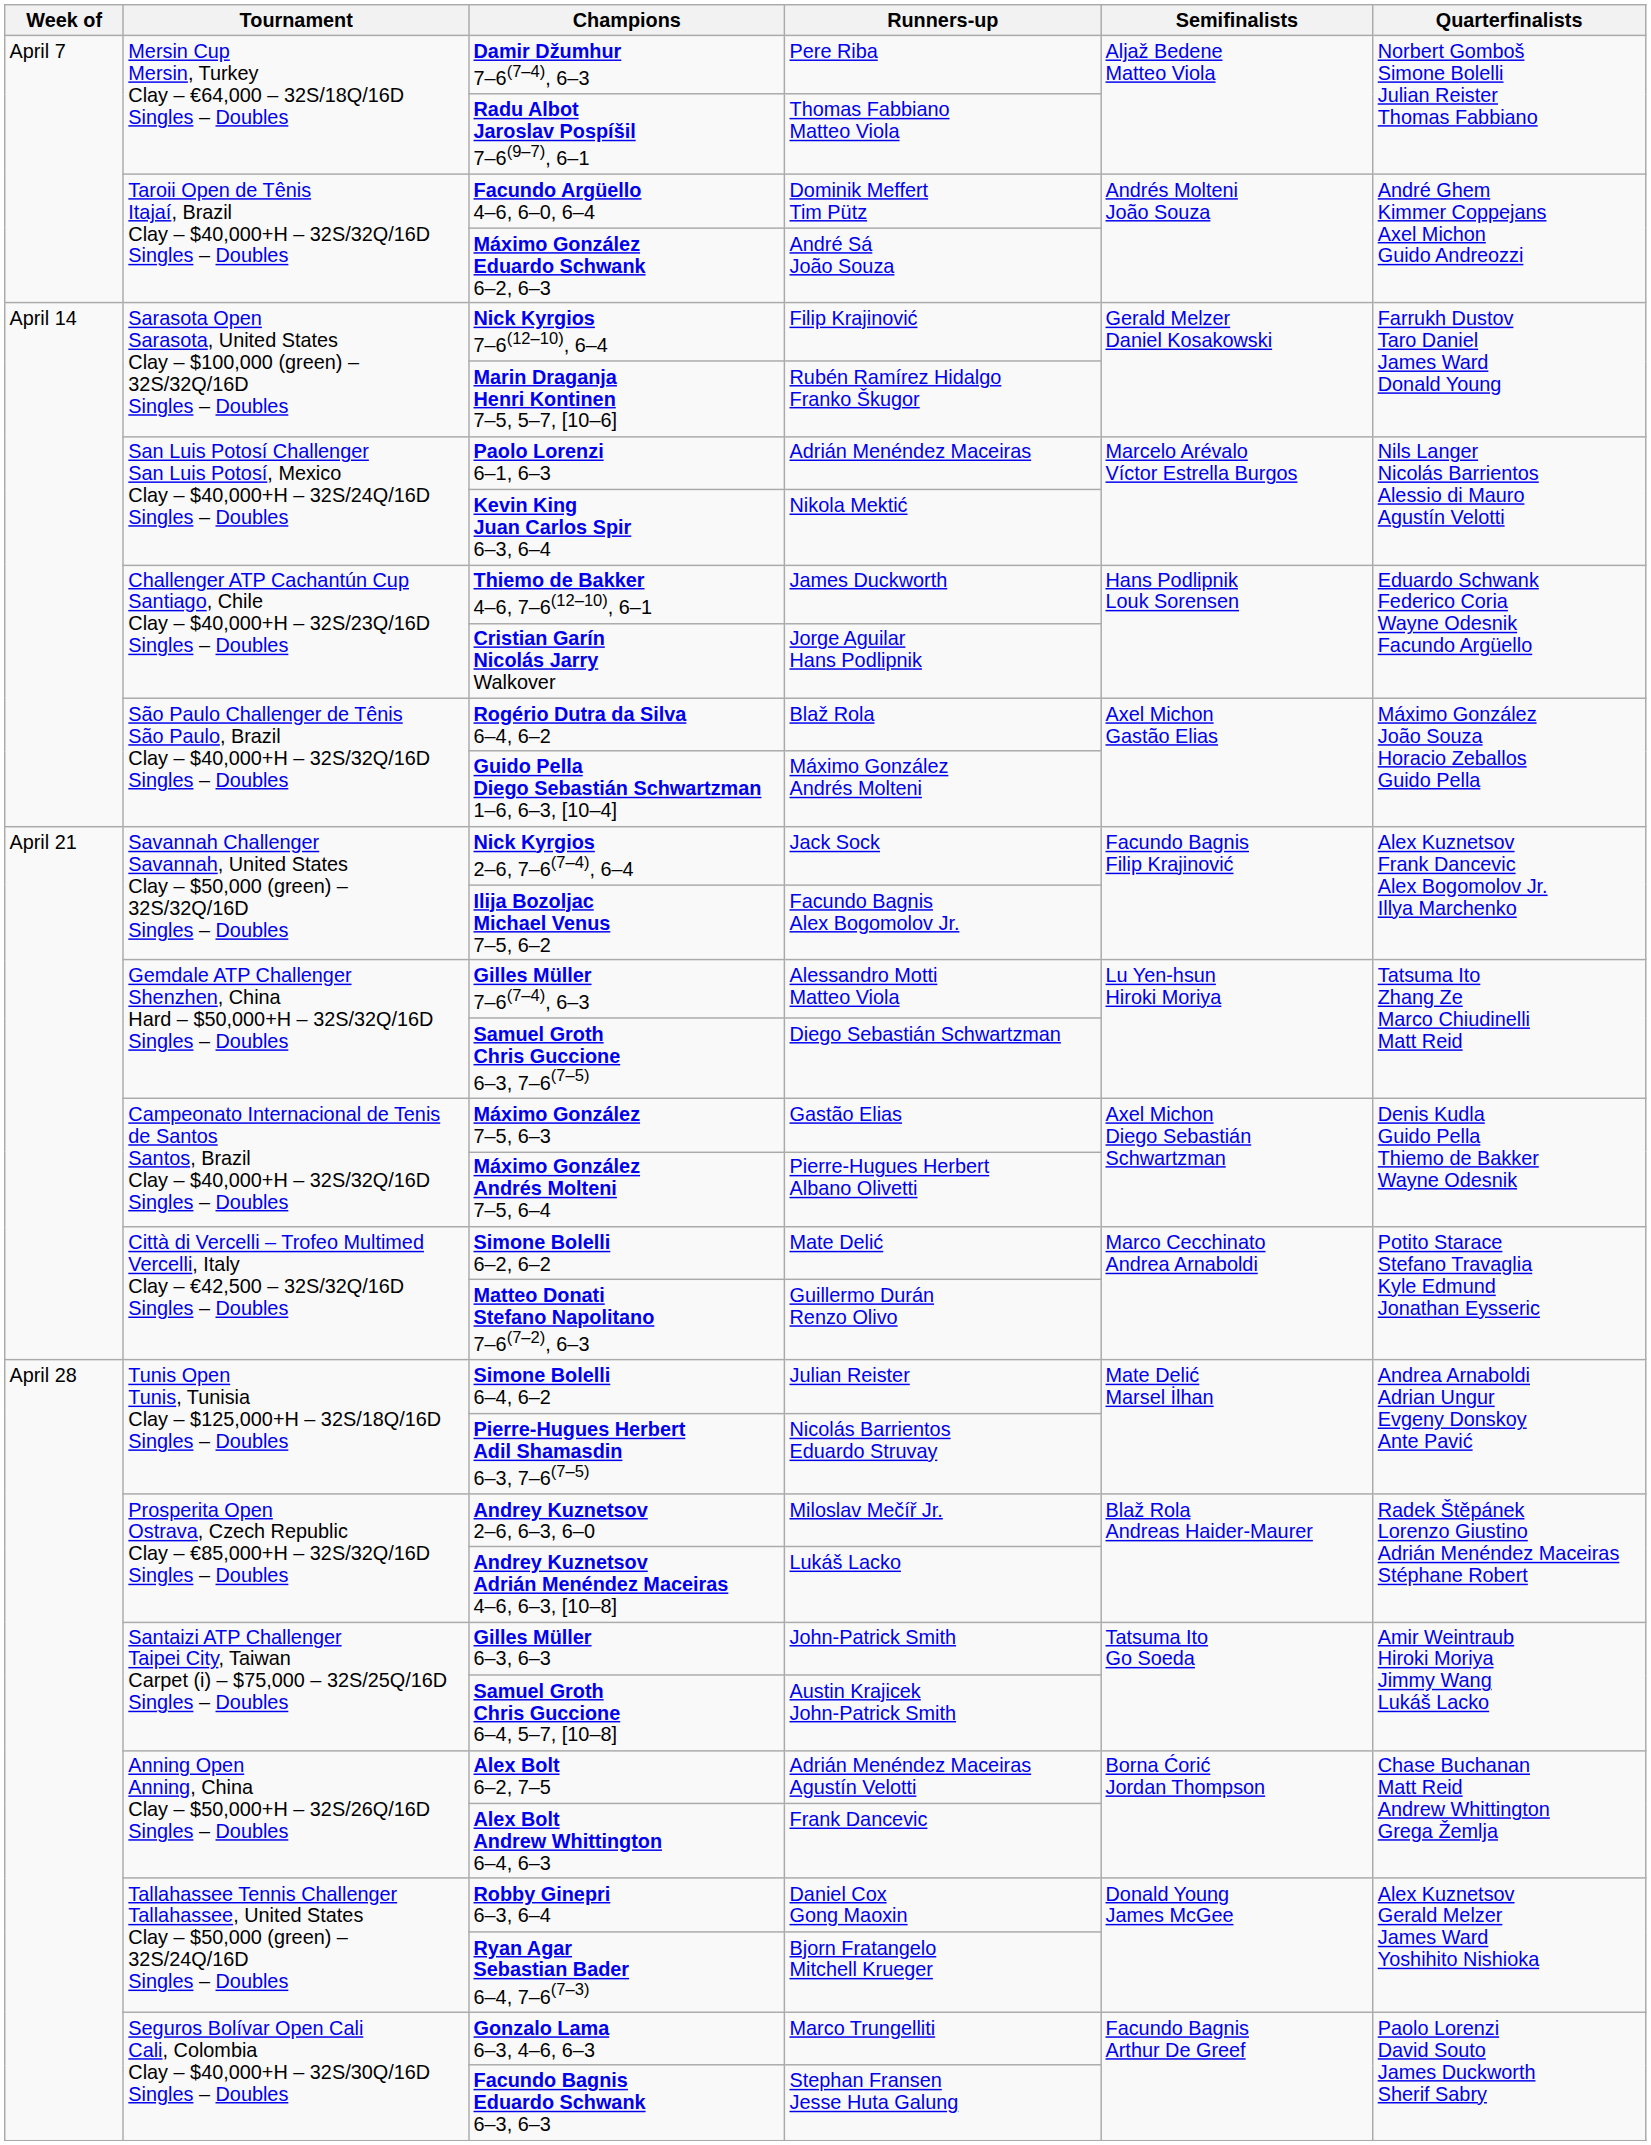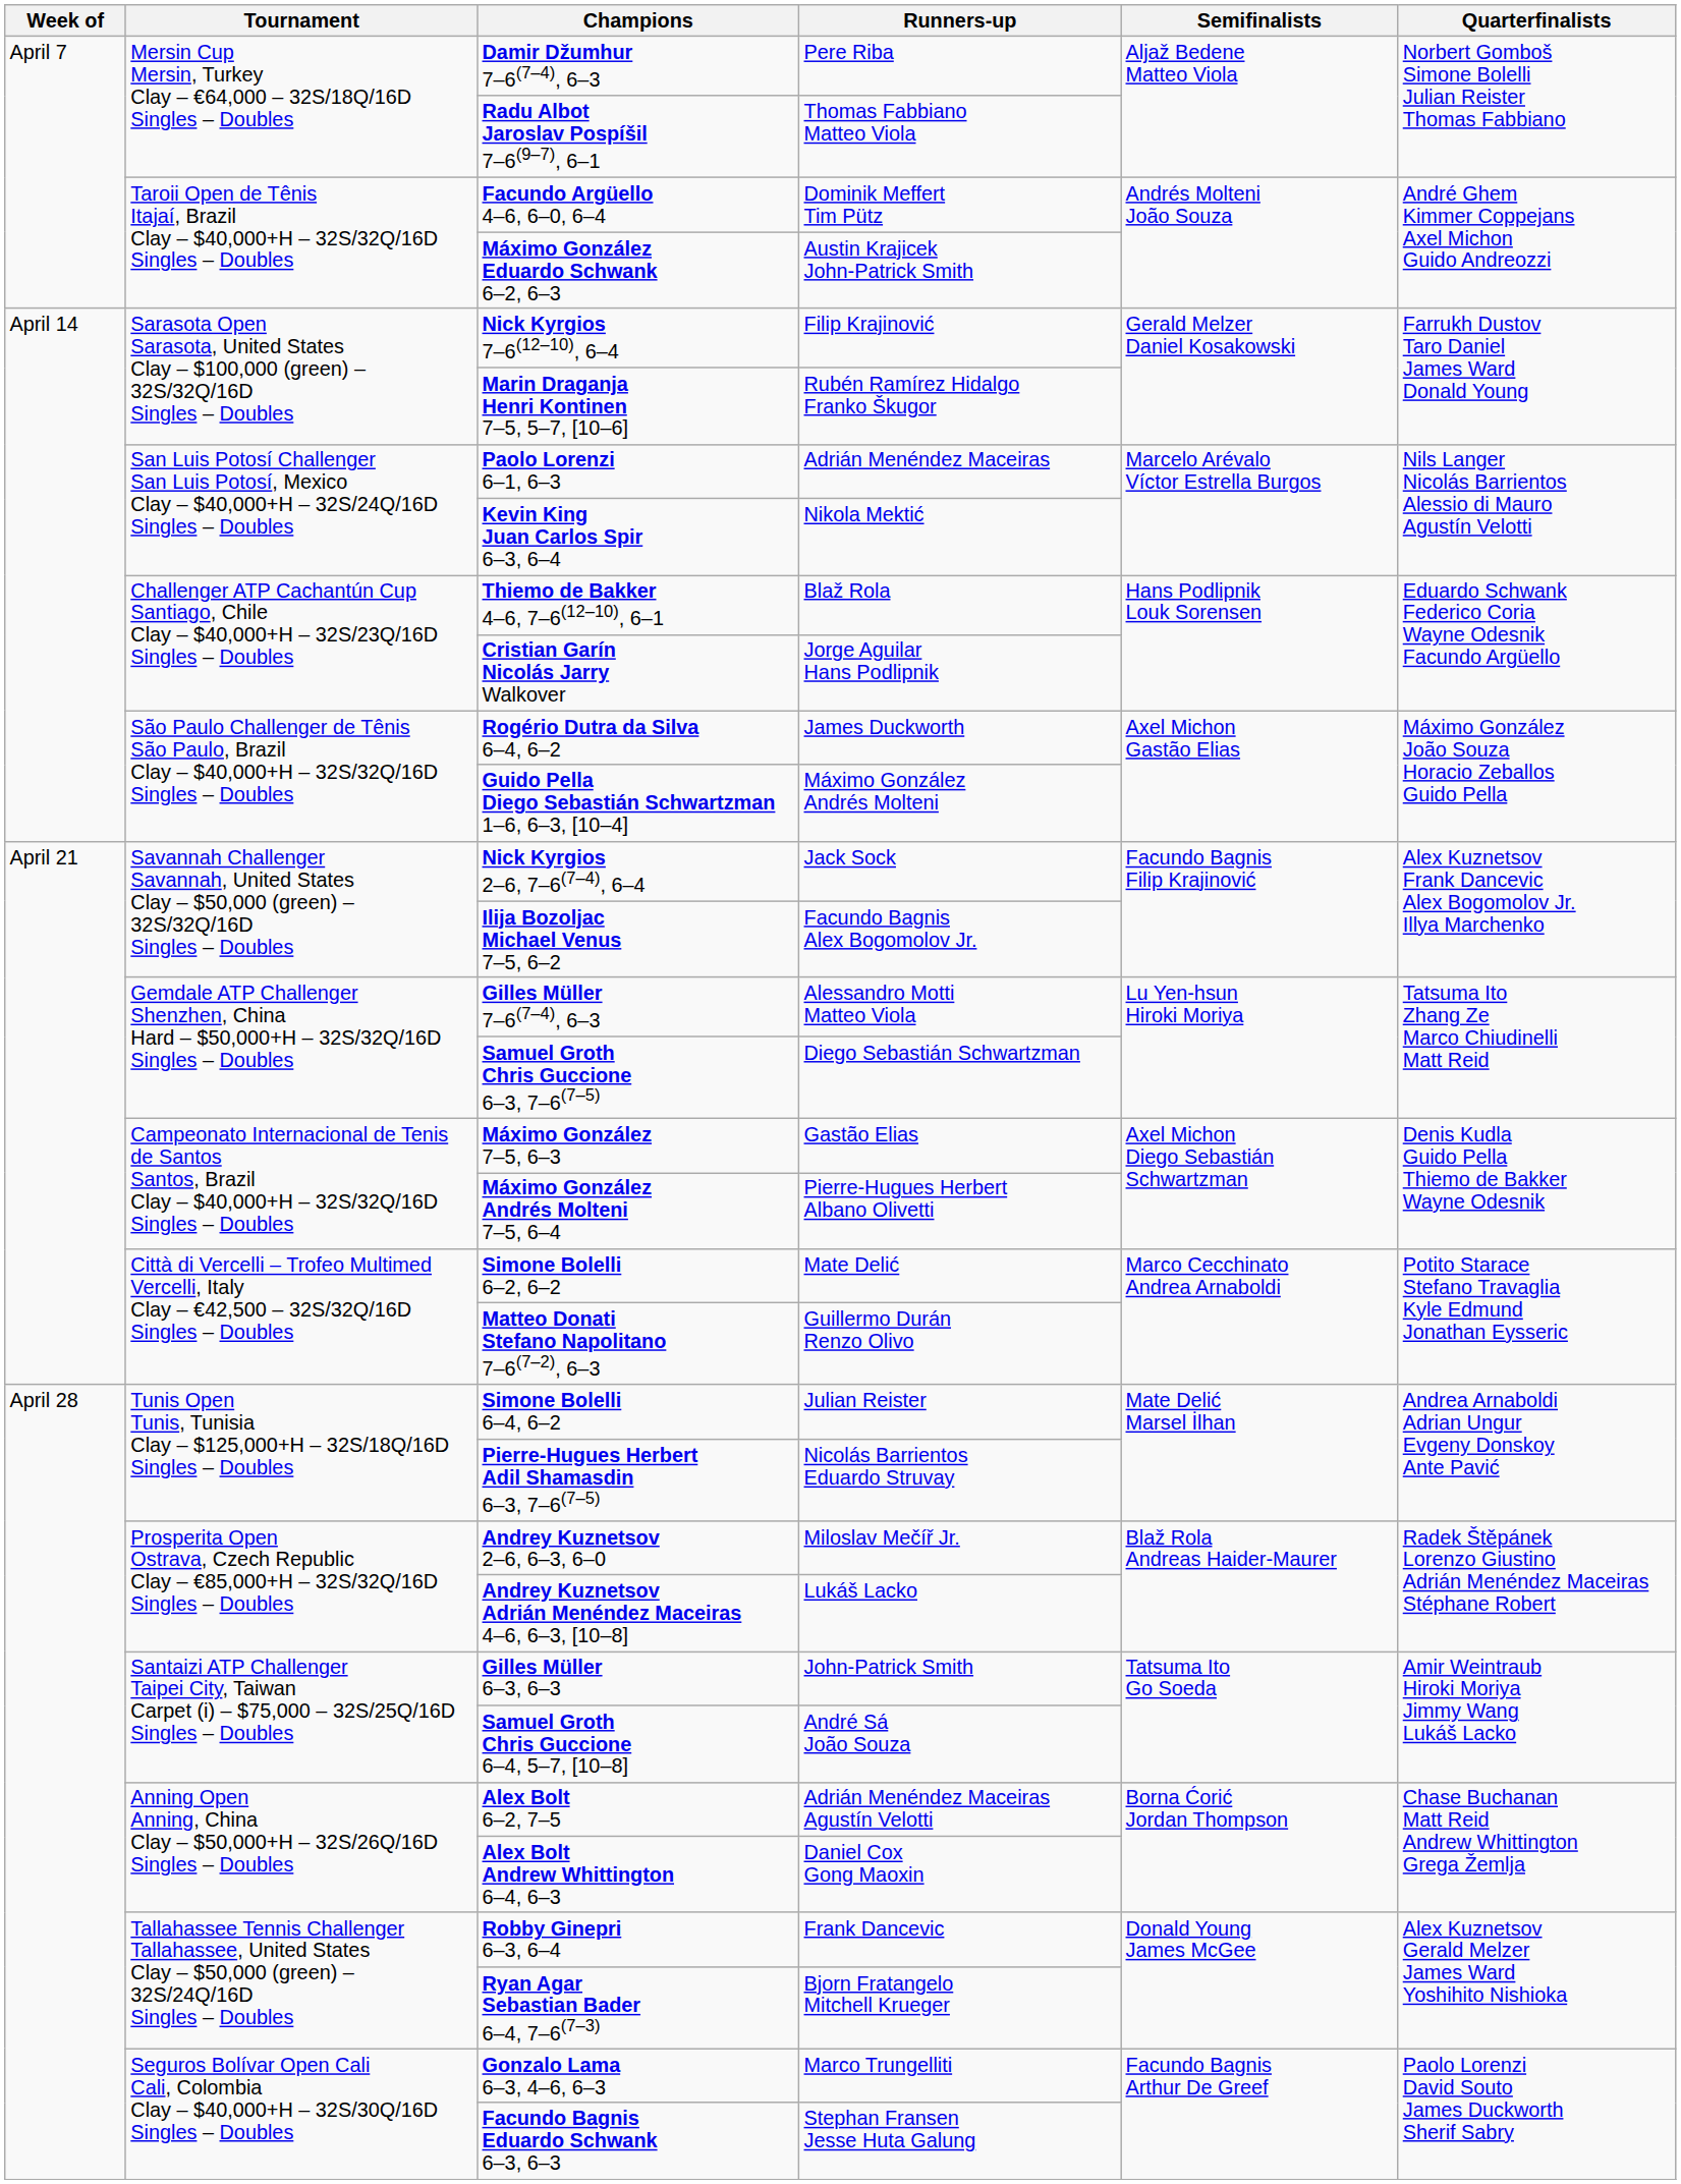Máximo González Eduardo Schwank 6–2, 6–3 | Runners-up: André Sá João Souza -> Austin Krajicek John-Patrick Smith
Thiemo de Bakker 4–6, 7–6(12–10), 6–1 | Runners-up: James Duckworth -> Blaž Rola
Rogério Dutra da Silva 6–4, 6–2 | Runners-up: Blaž Rola -> James Duckworth
Samuel Groth Chris Guccione 6–4, 5–7, [10–8] | Runners-up: Austin Krajicek John-Patrick Smith -> André Sá João Souza
Alex Bolt Andrew Whittington 6–4, 6–3 | Runners-up: Frank Dancevic -> Daniel Cox Gong Maoxin
Robby Ginepri 6–3, 6–4 | Runners-up: Daniel Cox Gong Maoxin -> Frank Dancevic
